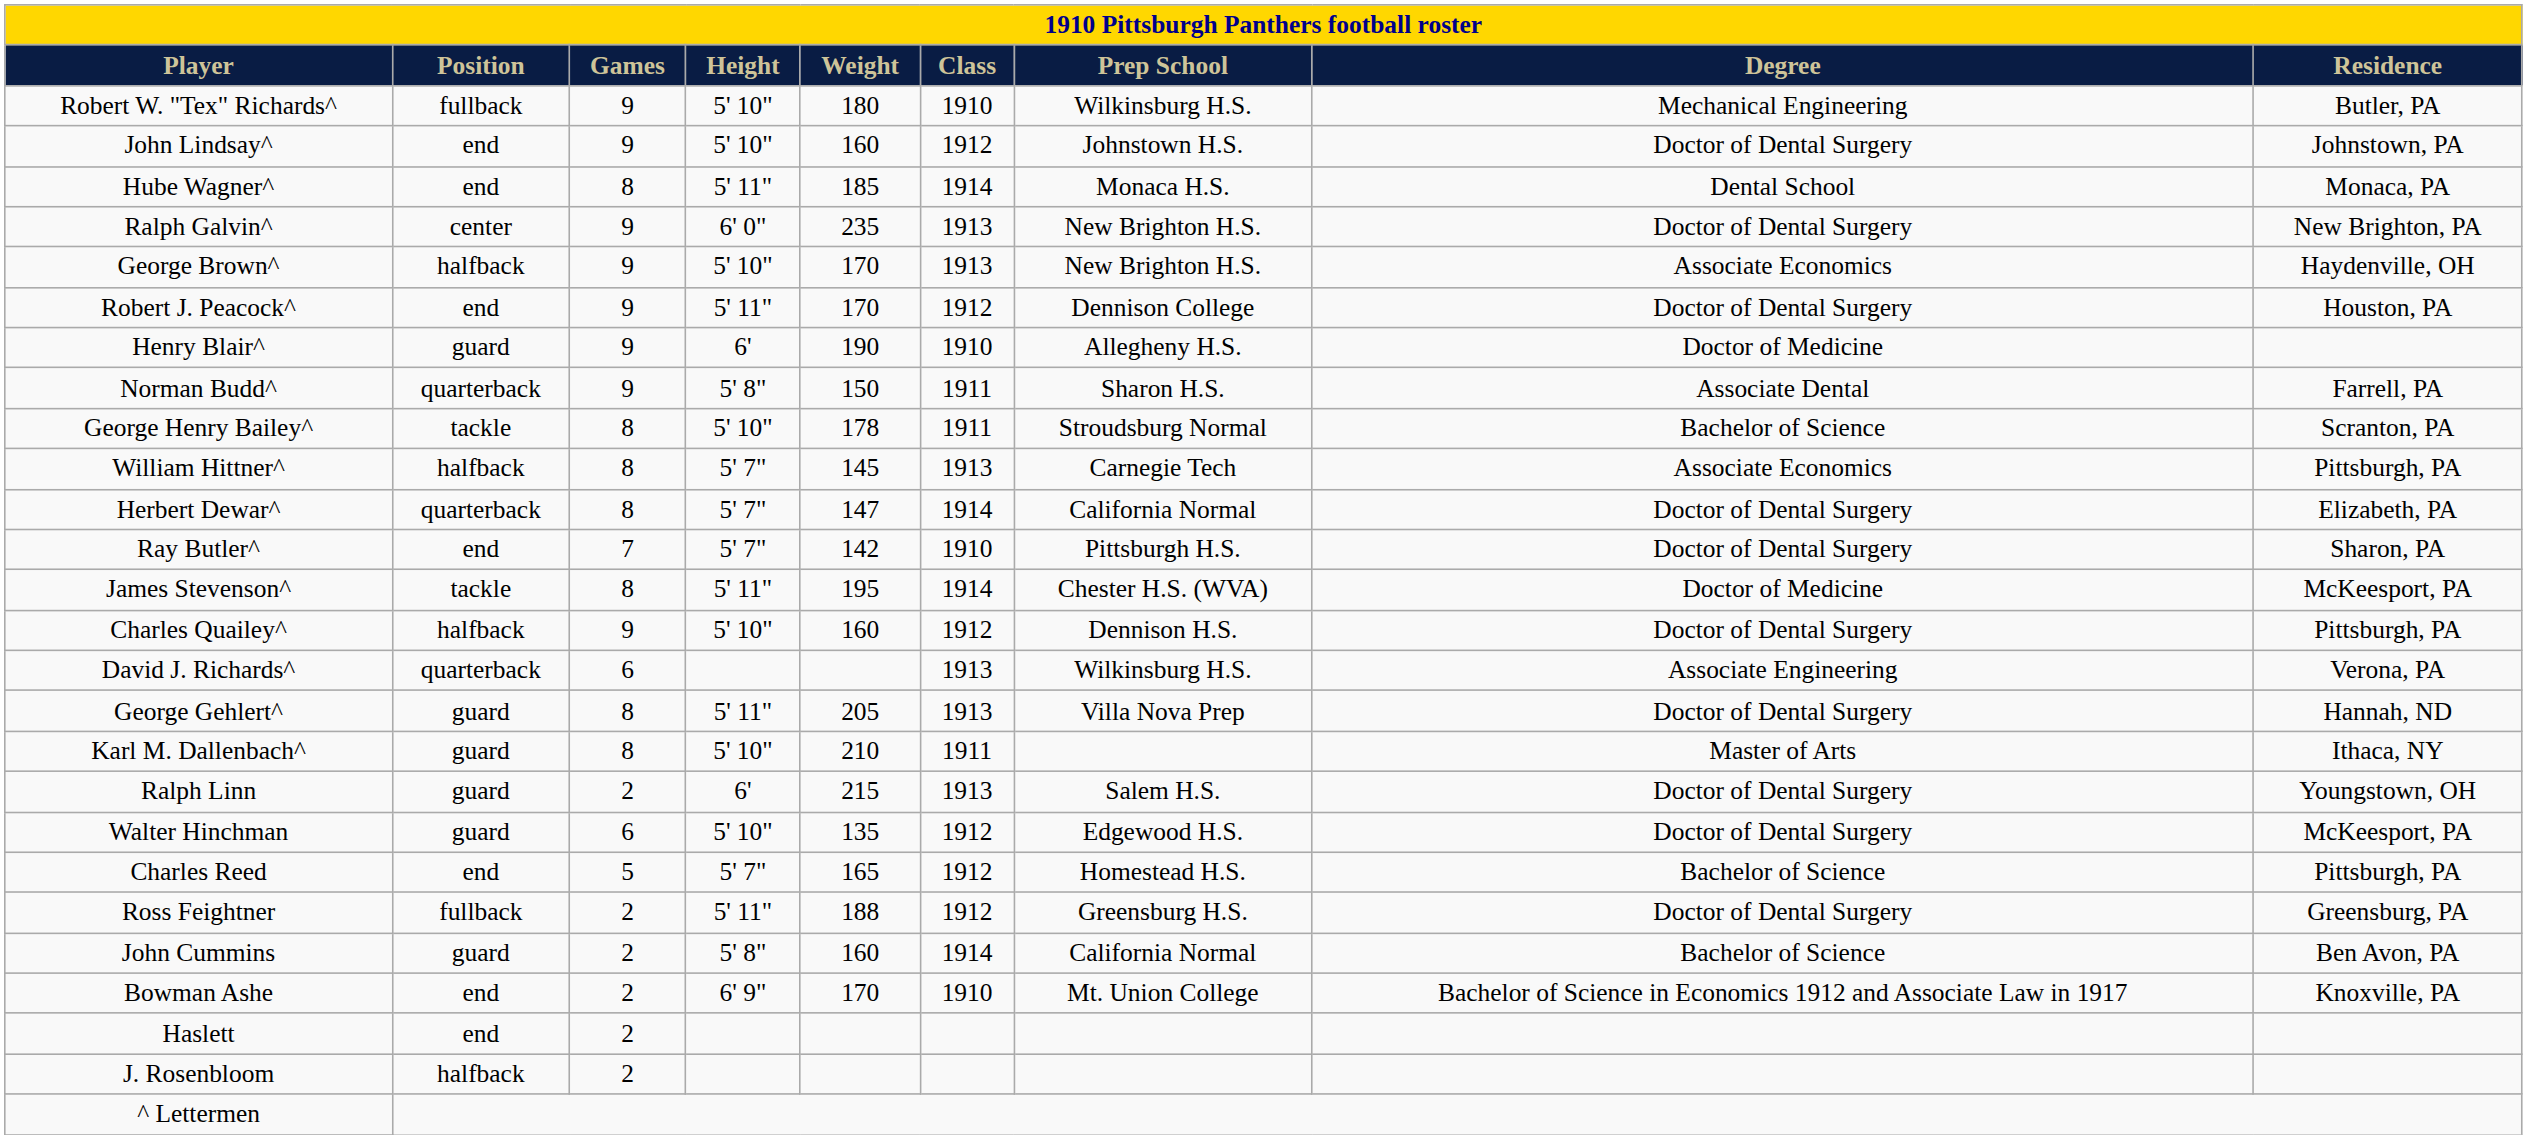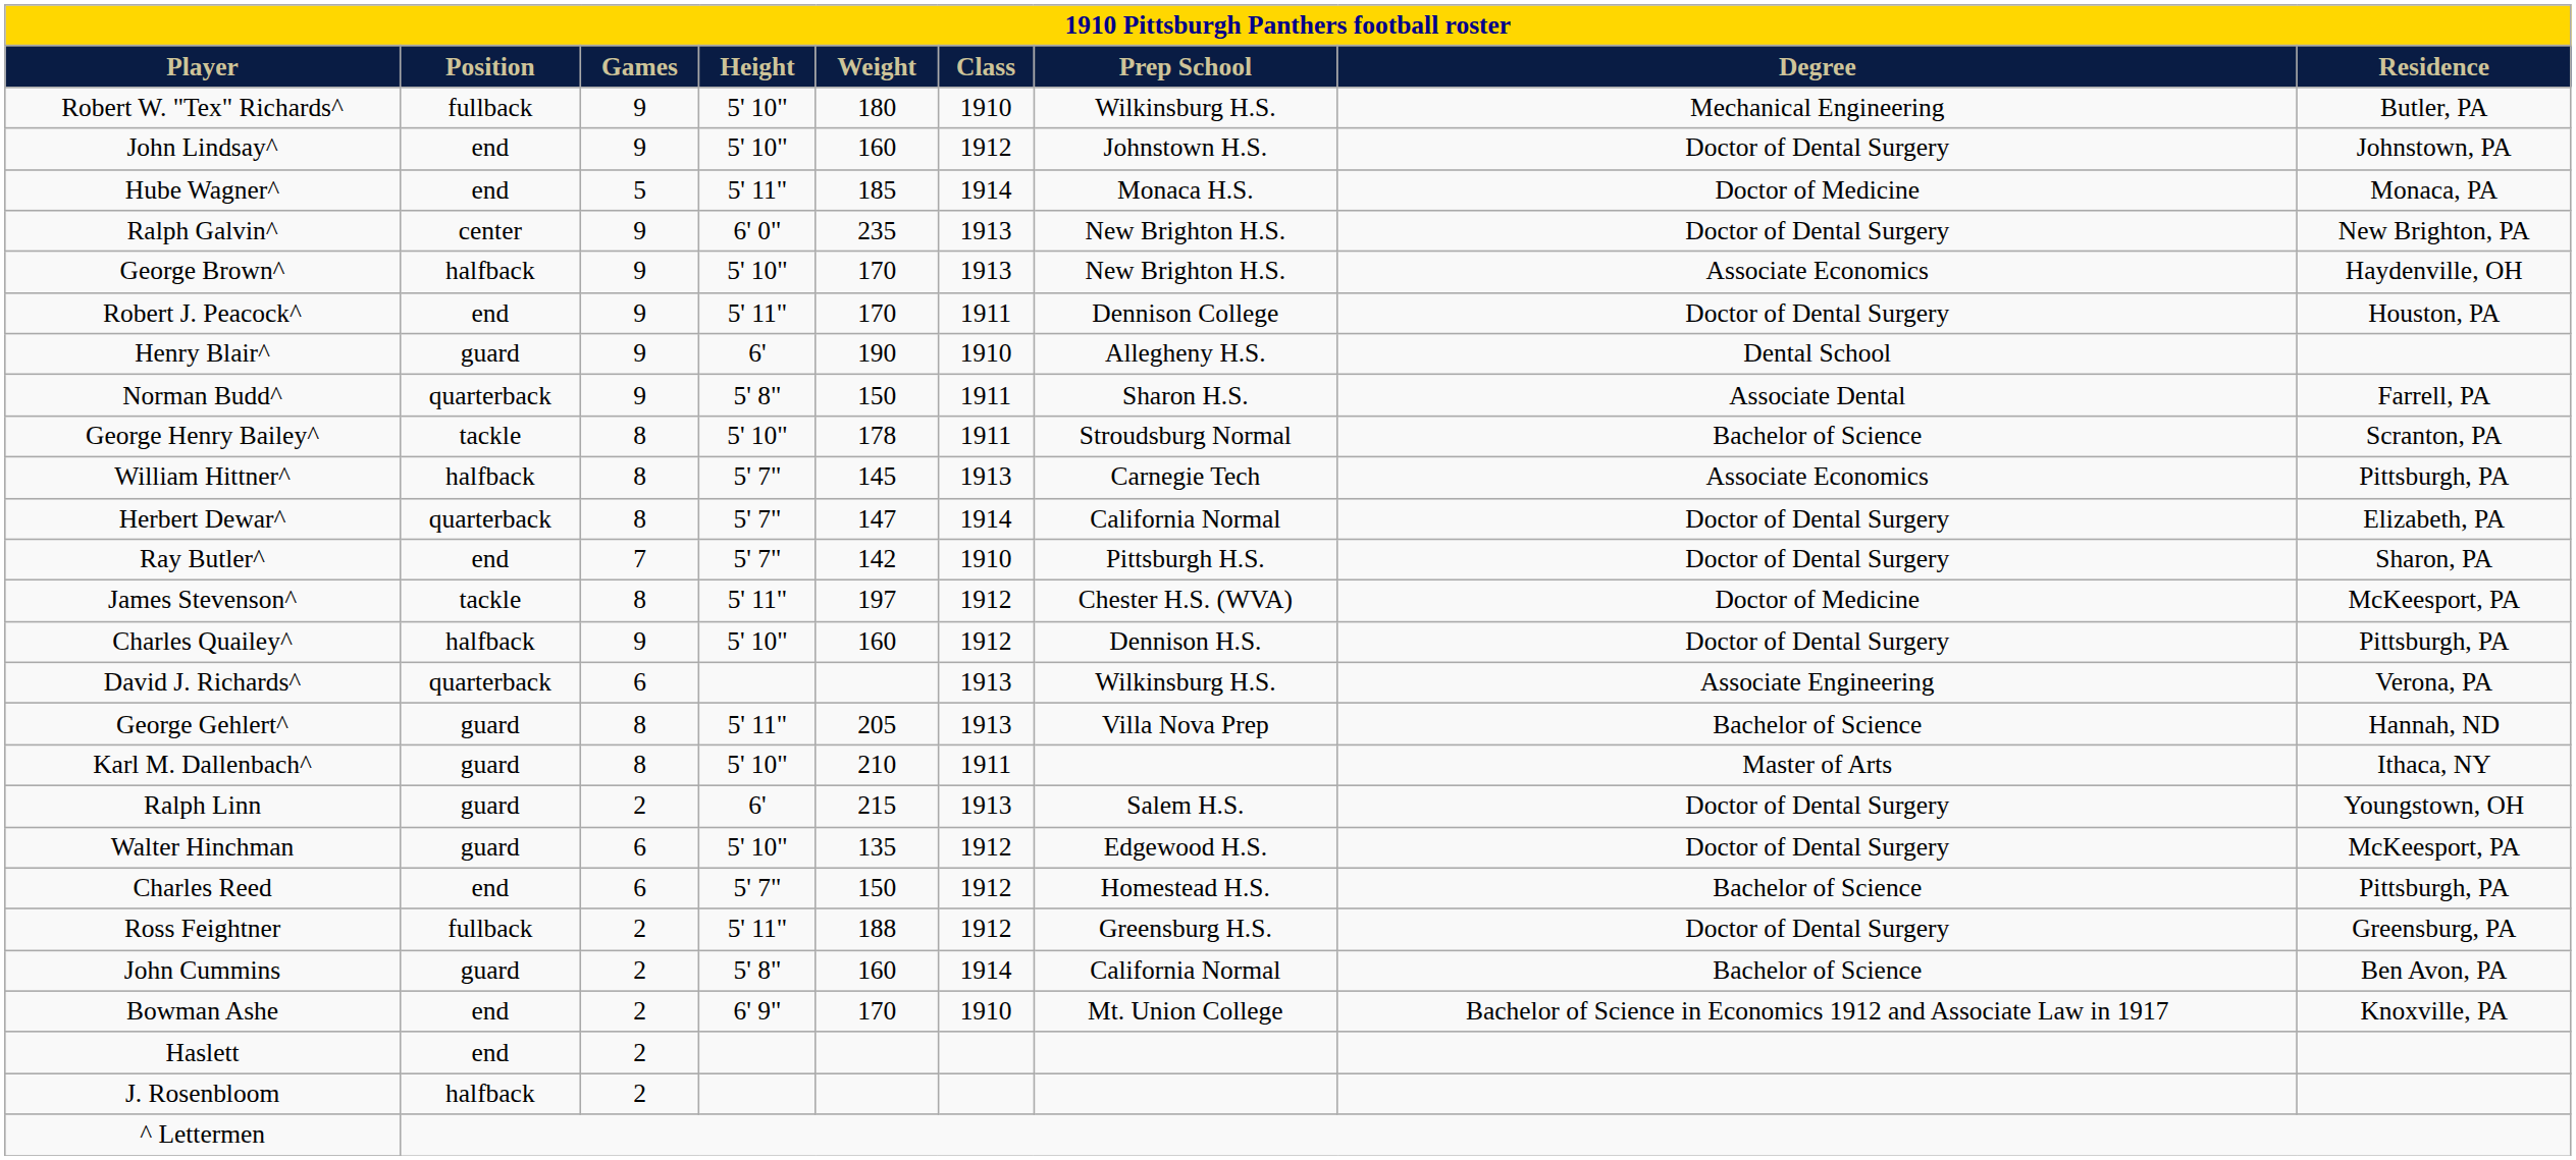Hube Wagner^ | Games: 8 -> 5
Hube Wagner^ | Degree: Dental School -> Doctor of Medicine
Robert J. Peacock^ | Class: 1912 -> 1911
Henry Blair^ | Degree: Doctor of Medicine -> Dental School
James Stevenson^ | Weight: 195 -> 197
James Stevenson^ | Class: 1914 -> 1912
George Gehlert^ | Degree: Doctor of Dental Surgery -> Bachelor of Science
Charles Reed | Games: 5 -> 6
Charles Reed | Weight: 165 -> 150
